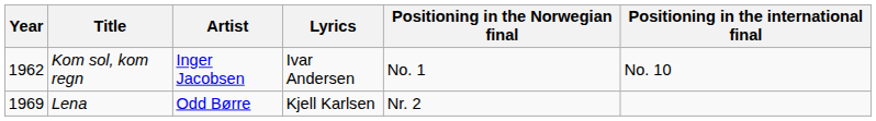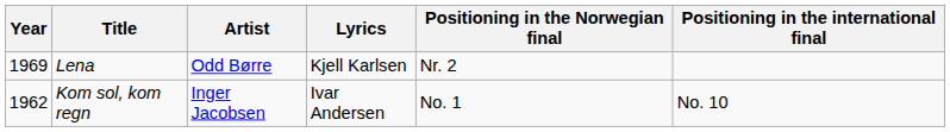rows swapped: Kom sol, kom regn <-> Lena
